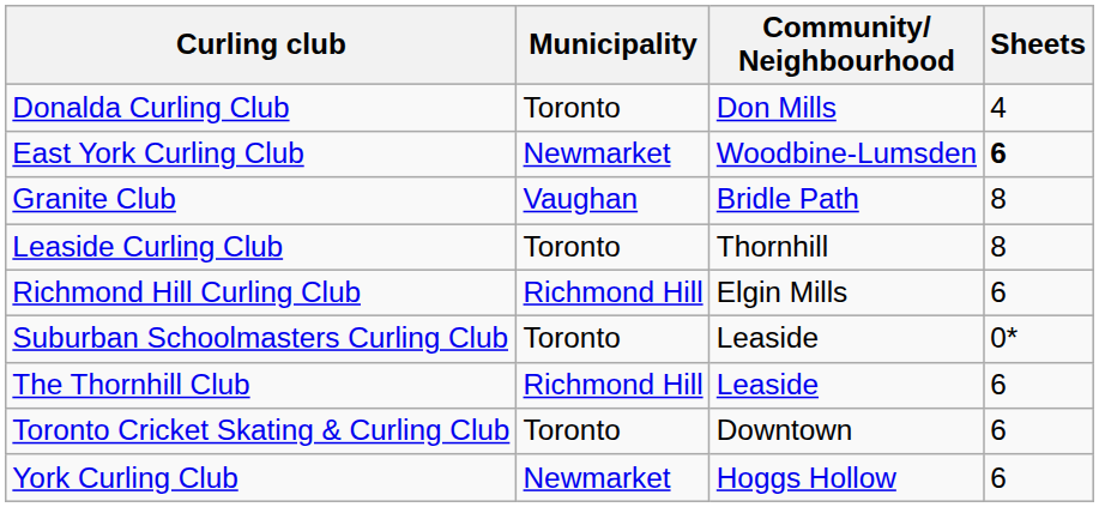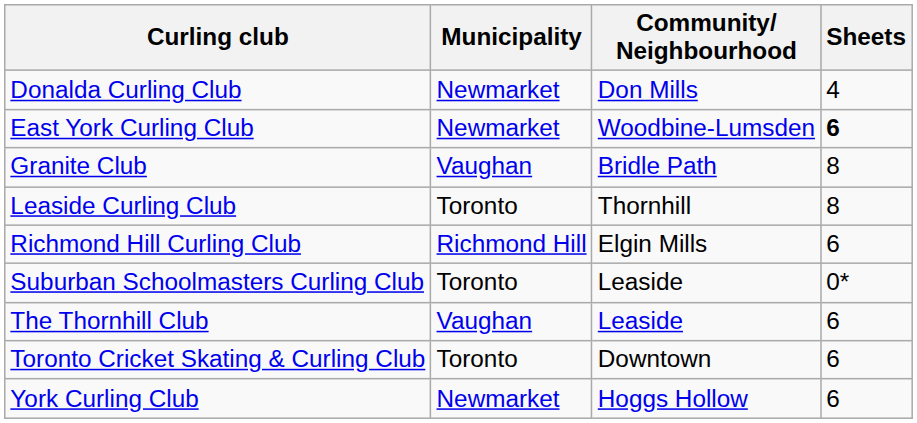Donalda Curling Club | Municipality: Toronto -> Newmarket
The Thornhill Club | Municipality: Richmond Hill -> Vaughan
